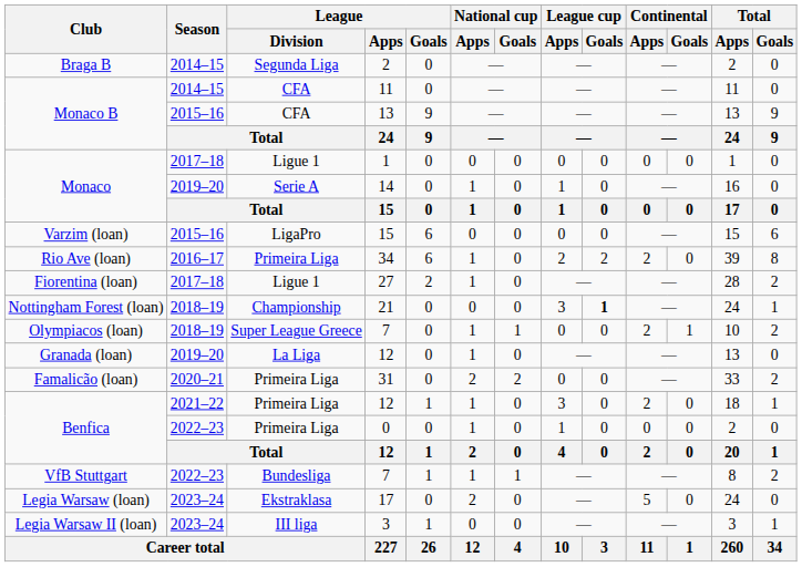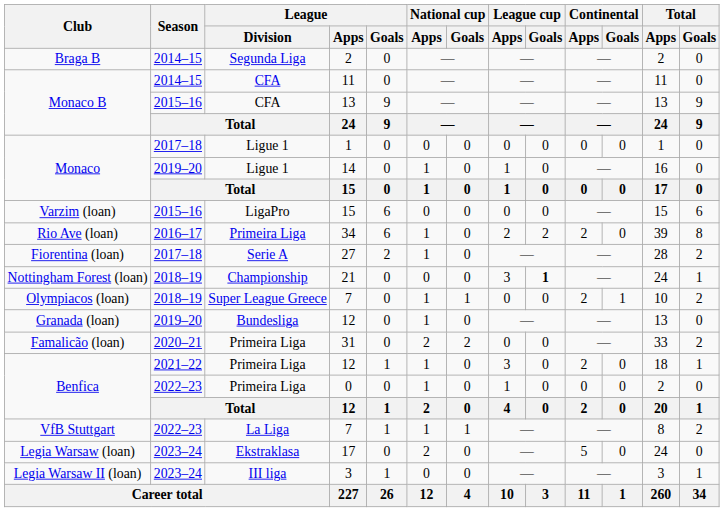14 | League / Division: Serie A -> Ligue 1
27 | League / Division: Ligue 1 -> Serie A
Granada (loan) / 12 | League / Division: La Liga -> Bundesliga
VfB Stuttgart / 7 | League / Division: Bundesliga -> La Liga
